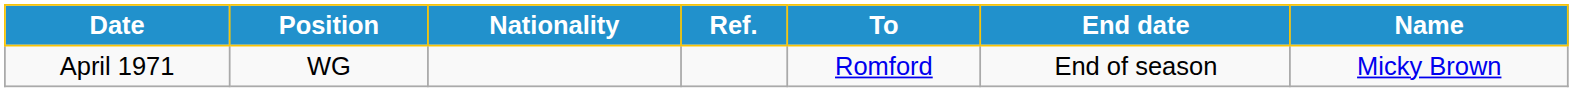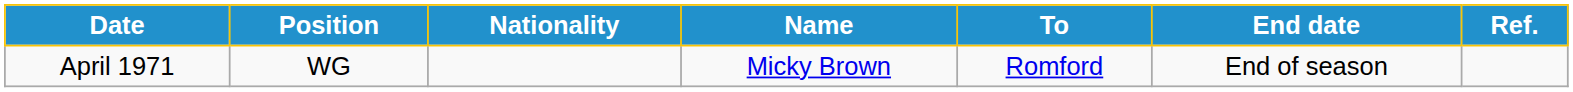columns swapped: Name <-> Ref.
